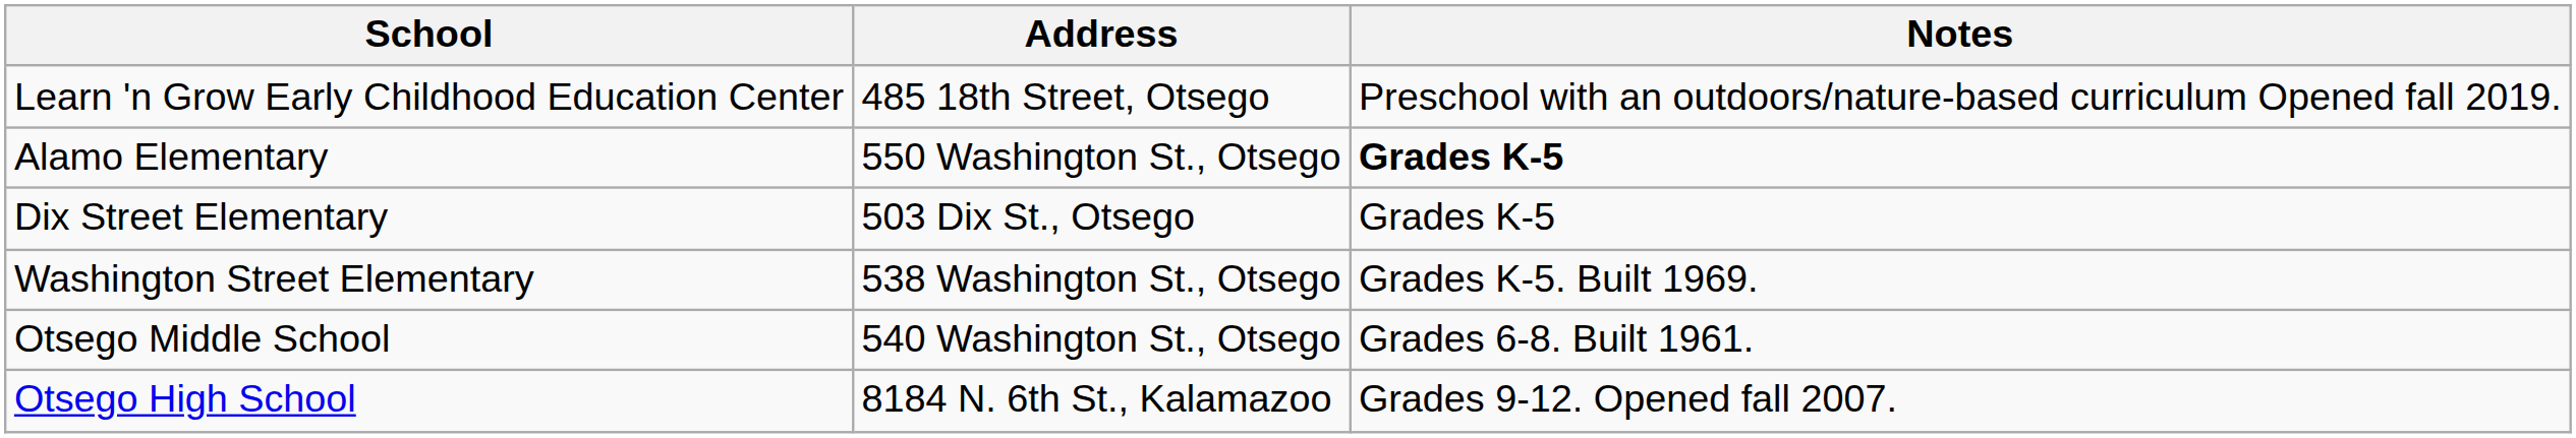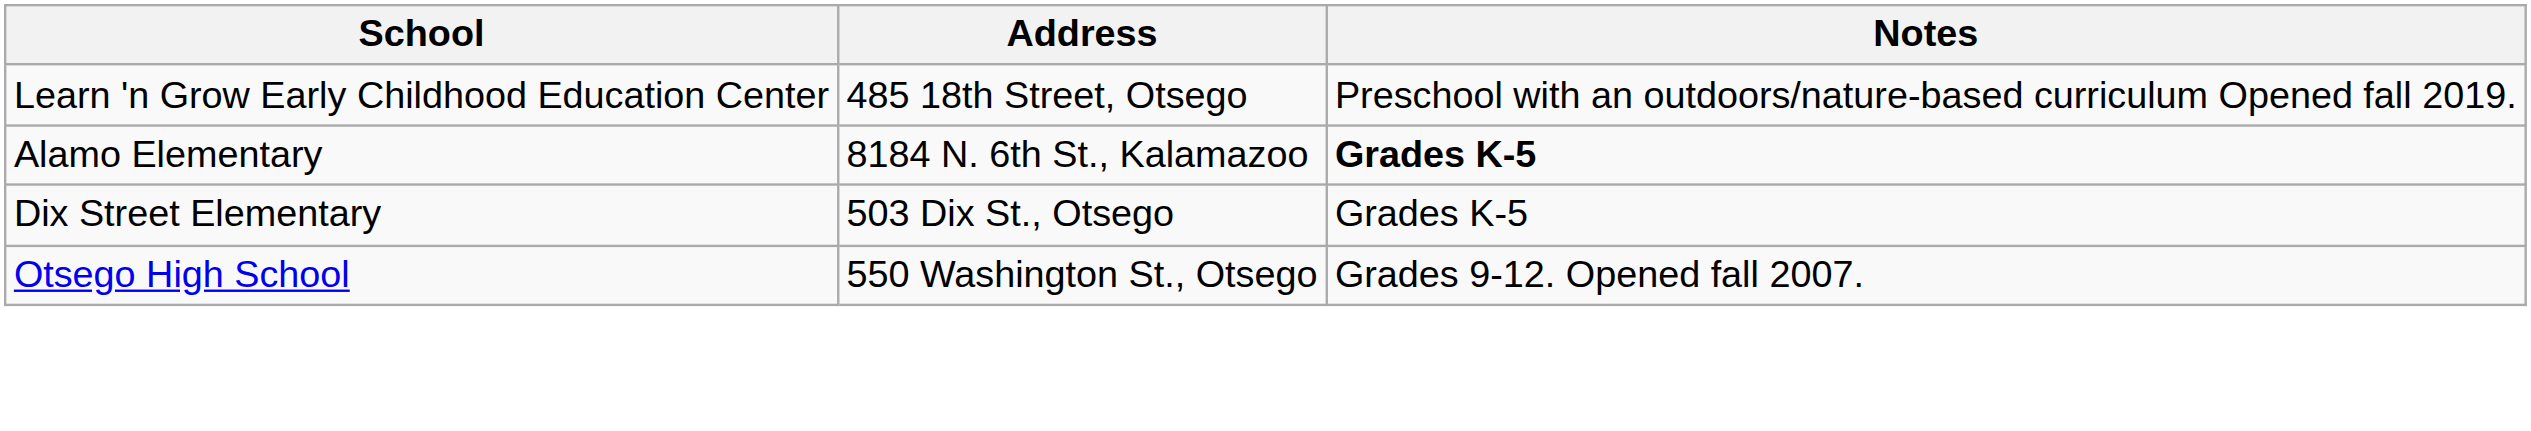Alamo Elementary | Address: 550 Washington St., Otsego -> 8184 N. 6th St., Kalamazoo
- row: Washington Street Elementary | 538 Washington St., Otsego | Grades K-5. Built 1969.
- row: Otsego Middle School | 540 Washington St., Otsego | Grades 6-8. Built 1961.
Otsego High School | Address: 8184 N. 6th St., Kalamazoo -> 550 Washington St., Otsego
